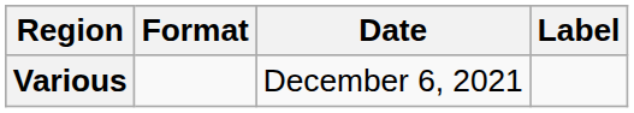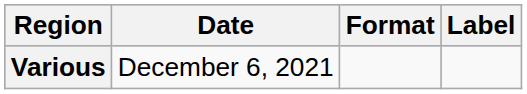columns swapped: Date <-> Format
